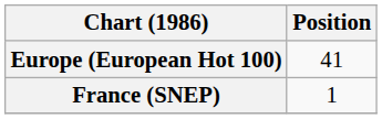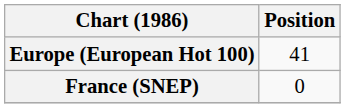France (SNEP) | Position: 1 -> 0
